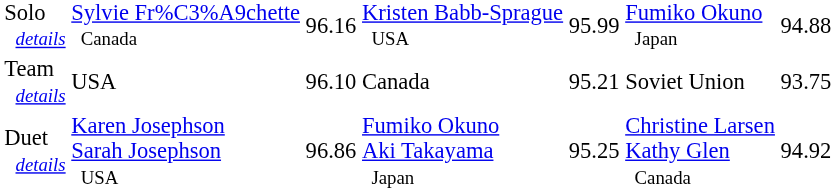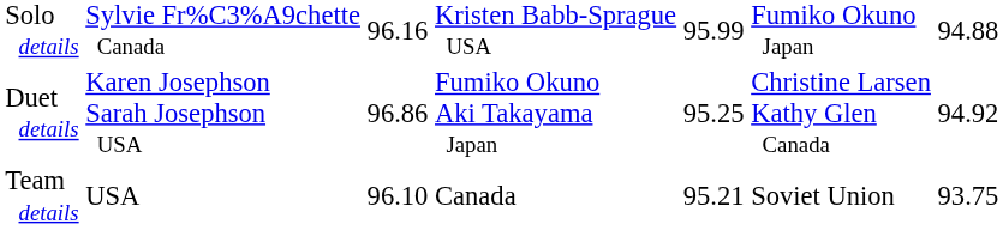rows swapped: Duet details <-> Team details
